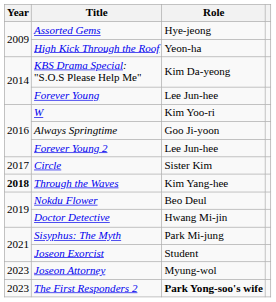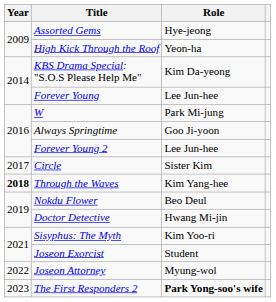W | Role: Kim Yoo-ri -> Park Mi-jung
Sisyphus: The Myth | Role: Park Mi-jung -> Kim Yoo-ri
Joseon Attorney | Year: 2023 -> 2022
